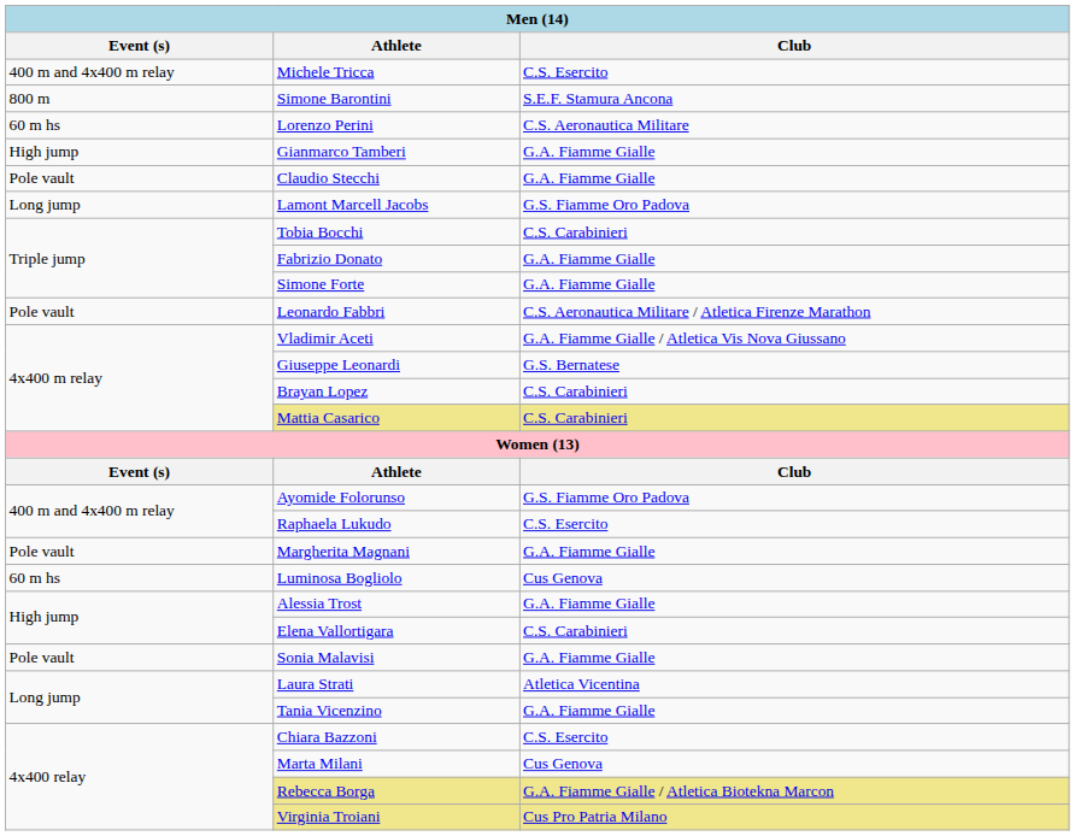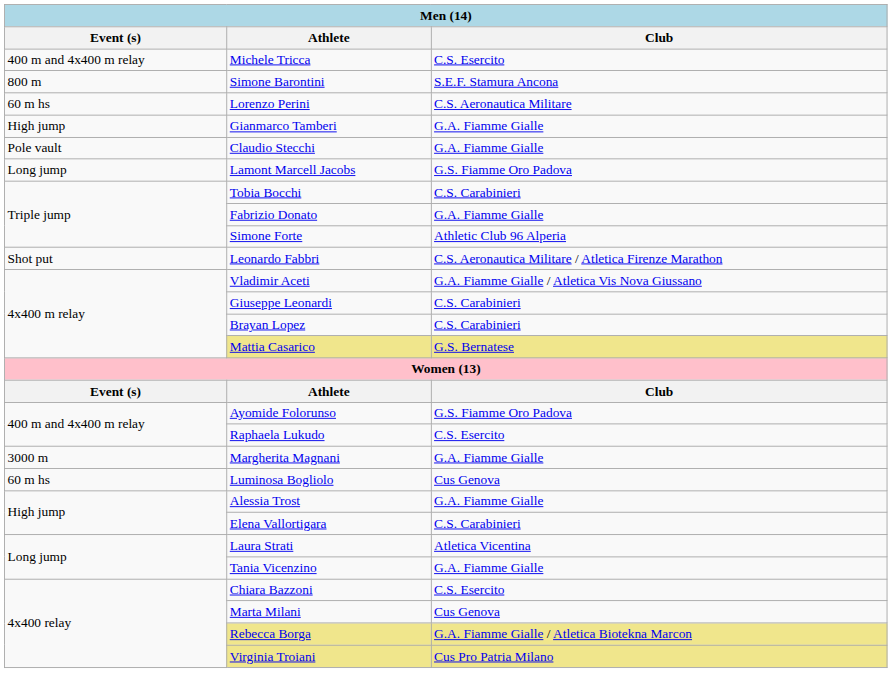Simone Forte | Club: G.A. Fiamme Gialle -> Athletic Club 96 Alperia
Leonardo Fabbri | Event (s): Pole vault -> Shot put
Giuseppe Leonardi | Club: G.S. Bernatese -> C.S. Carabinieri
Mattia Casarico | Club: C.S. Carabinieri -> G.S. Bernatese
Margherita Magnani | Event (s): Pole vault -> 3000 m
- row: Pole vault | Sonia Malavisi | G.A. Fiamme Gialle
